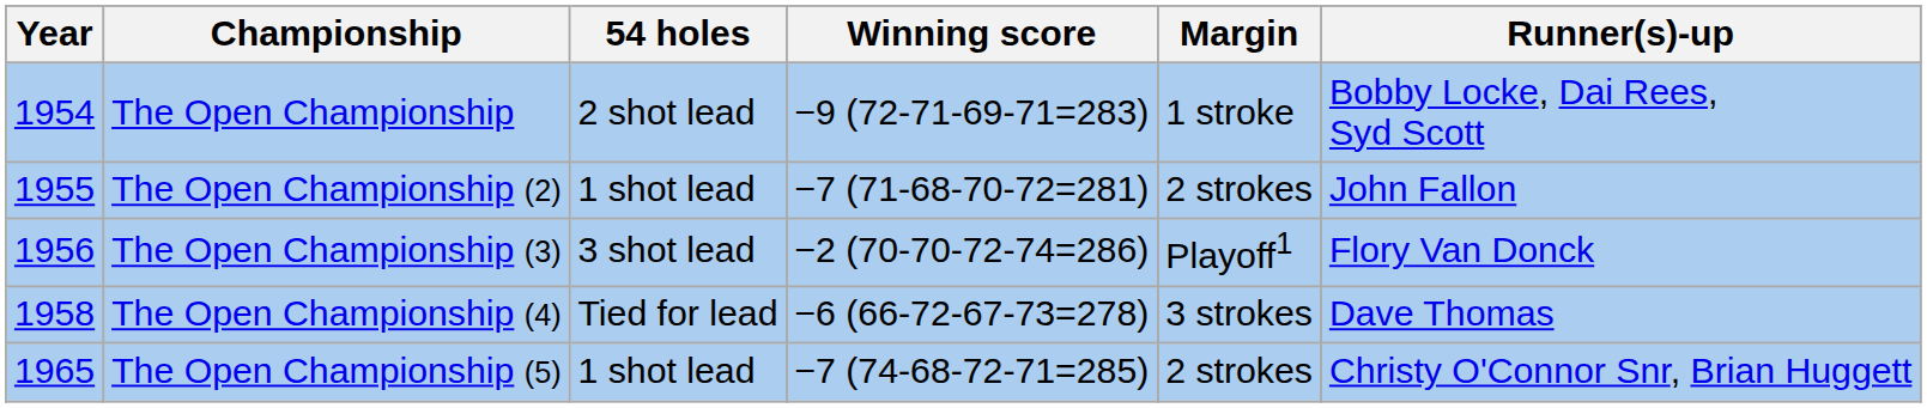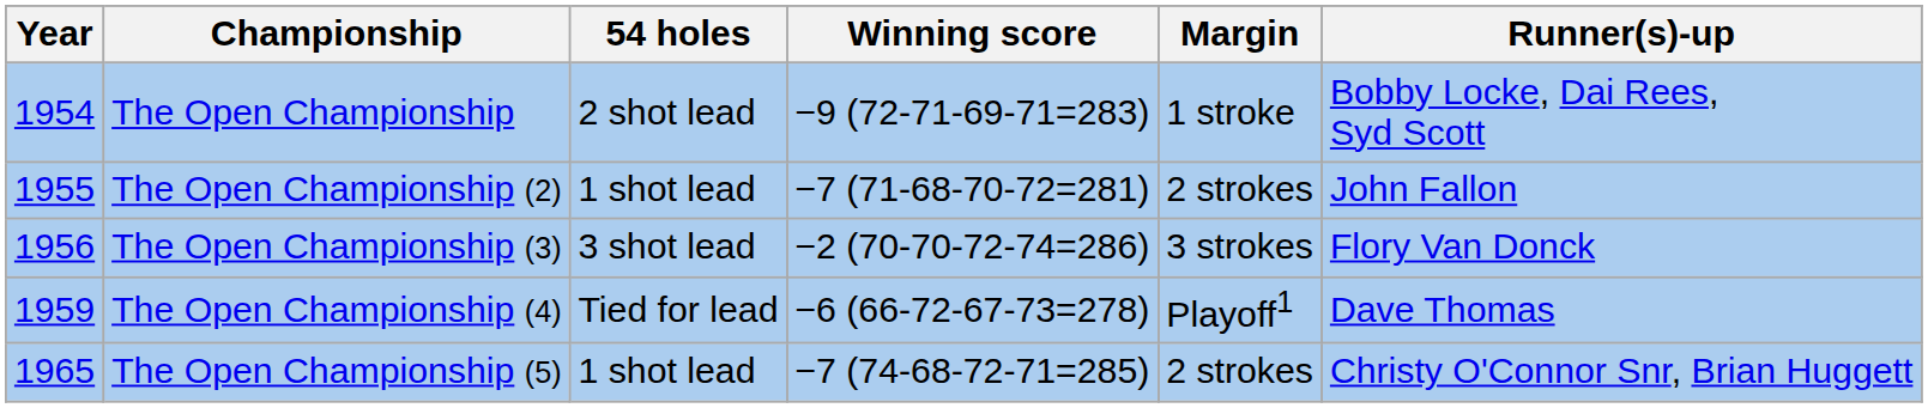The Open Championship (3) | Margin: Playoff1 -> 3 strokes
The Open Championship (4) | Year: 1958 -> 1959
The Open Championship (4) | Margin: 3 strokes -> Playoff1
